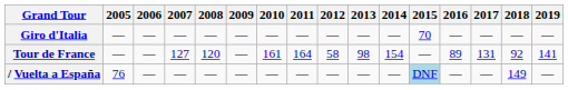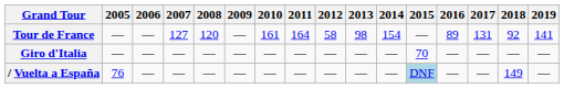rows swapped: Giro d'Italia <-> Tour de France
